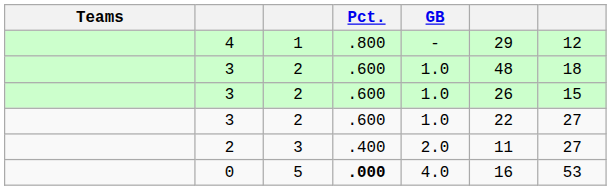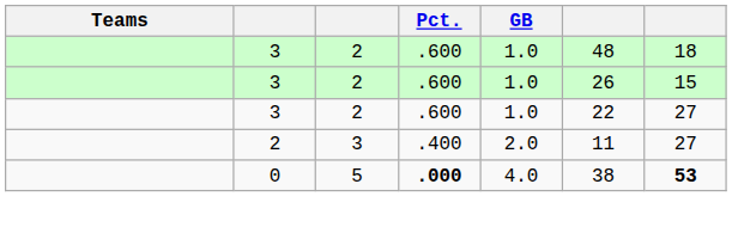- row: 4 | 1 | .800 | - | 29 | 12
0 | column 6: 16 -> 38
0 | column 7: normal -> bold
